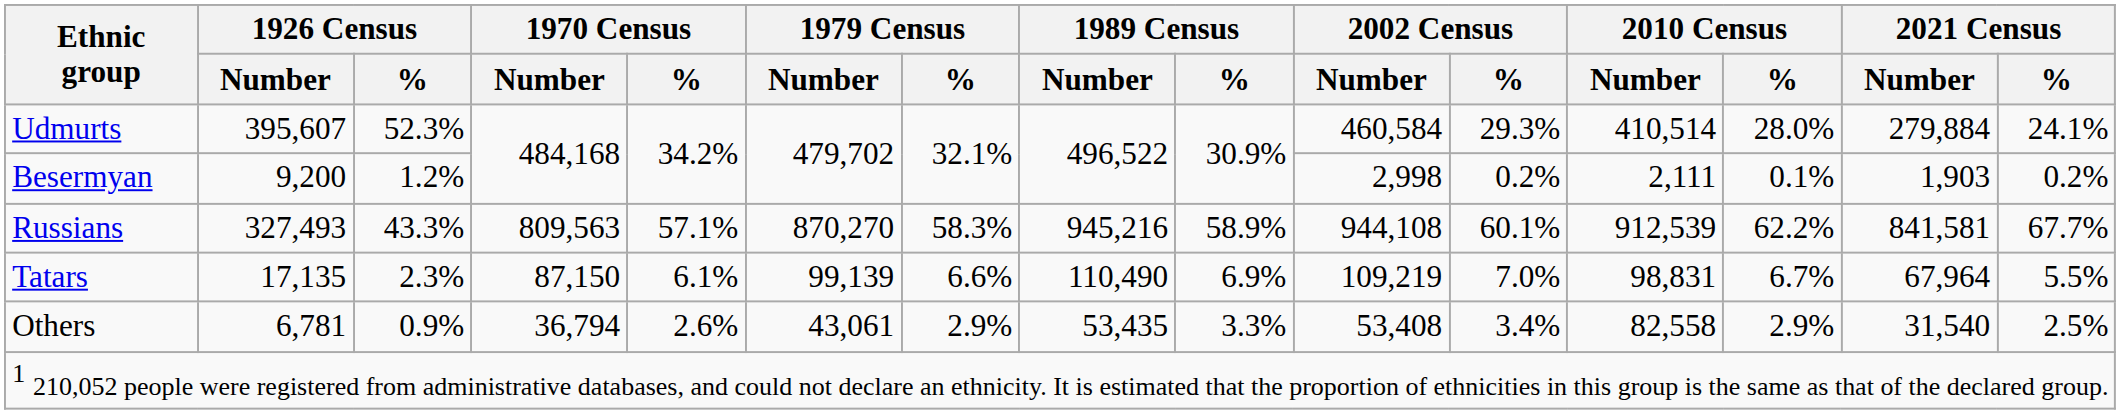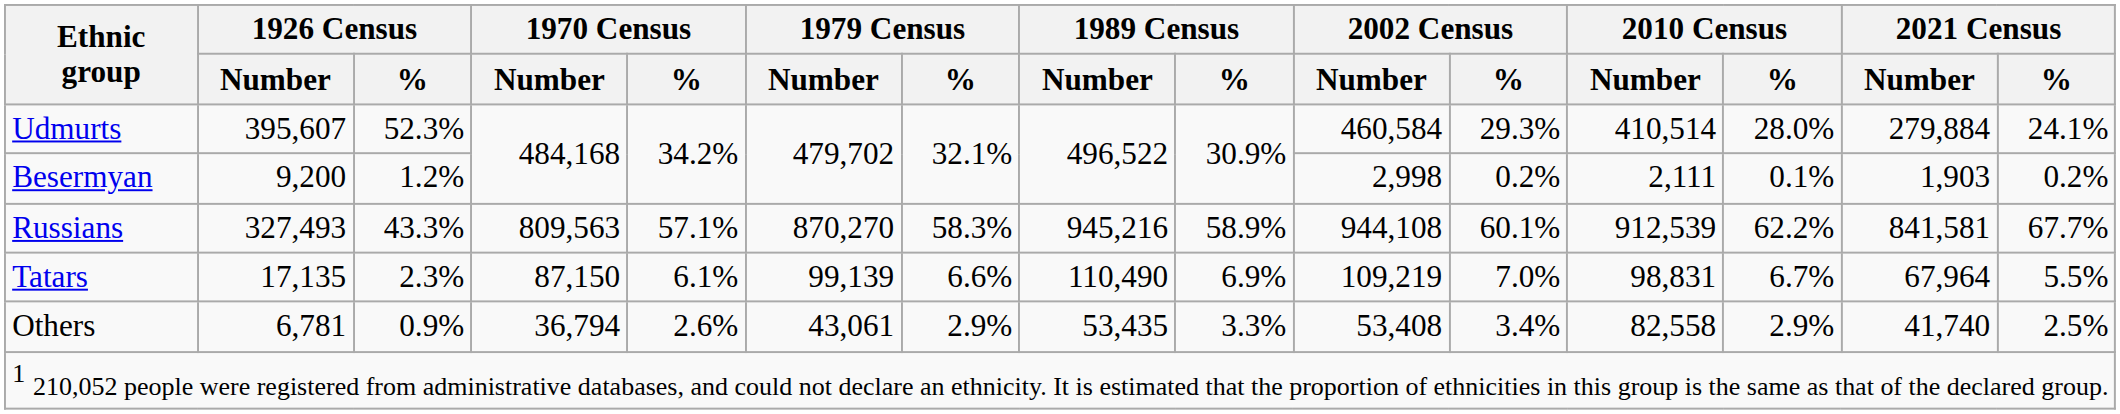Others | 2021 Census / Number: 31,540 -> 41,740
